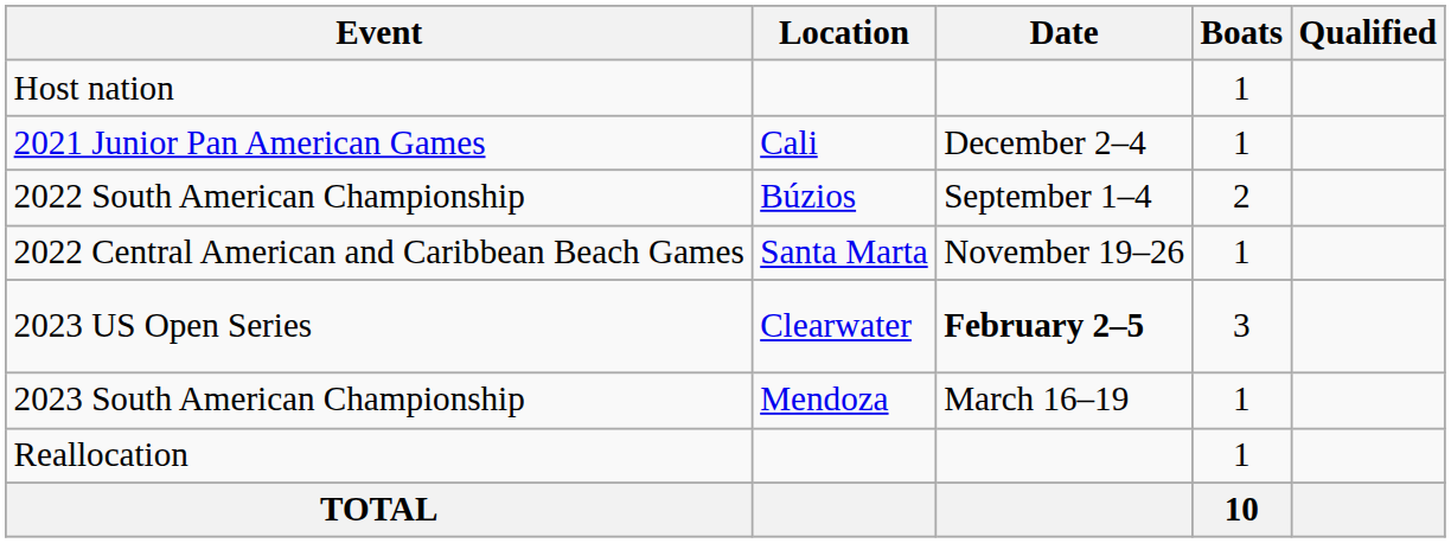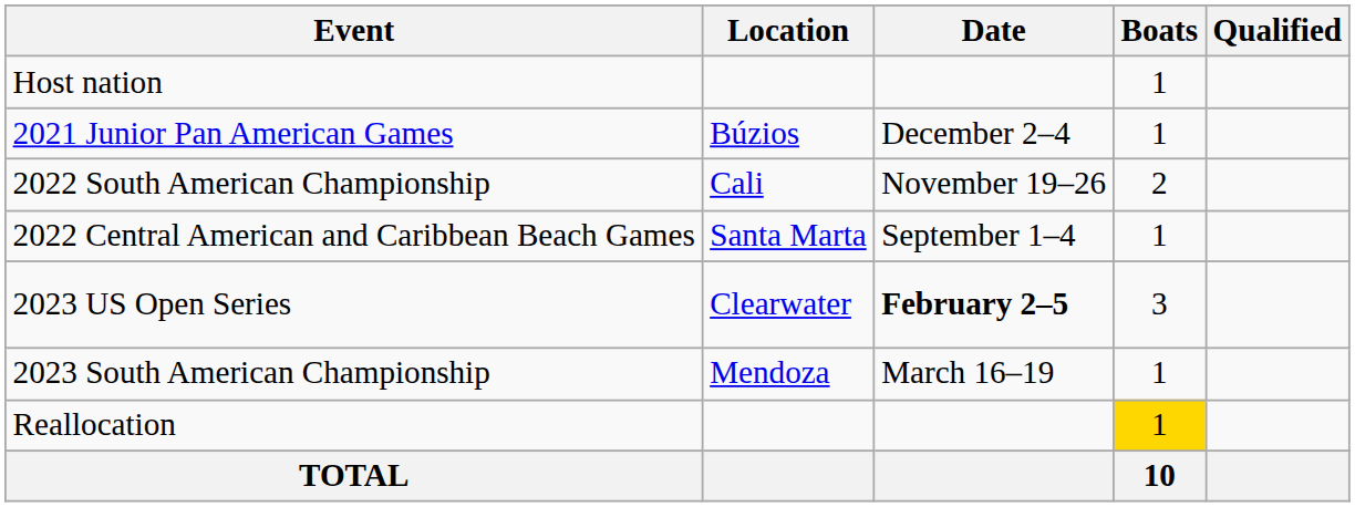2021 Junior Pan American Games | Location: Cali -> Búzios
2022 South American Championship | Location: Búzios -> Cali
2022 South American Championship | Date: September 1–4 -> November 19–26
2022 Central American and Caribbean Beach Games | Date: November 19–26 -> September 1–4
Reallocation | Boats: no background -> gold background
